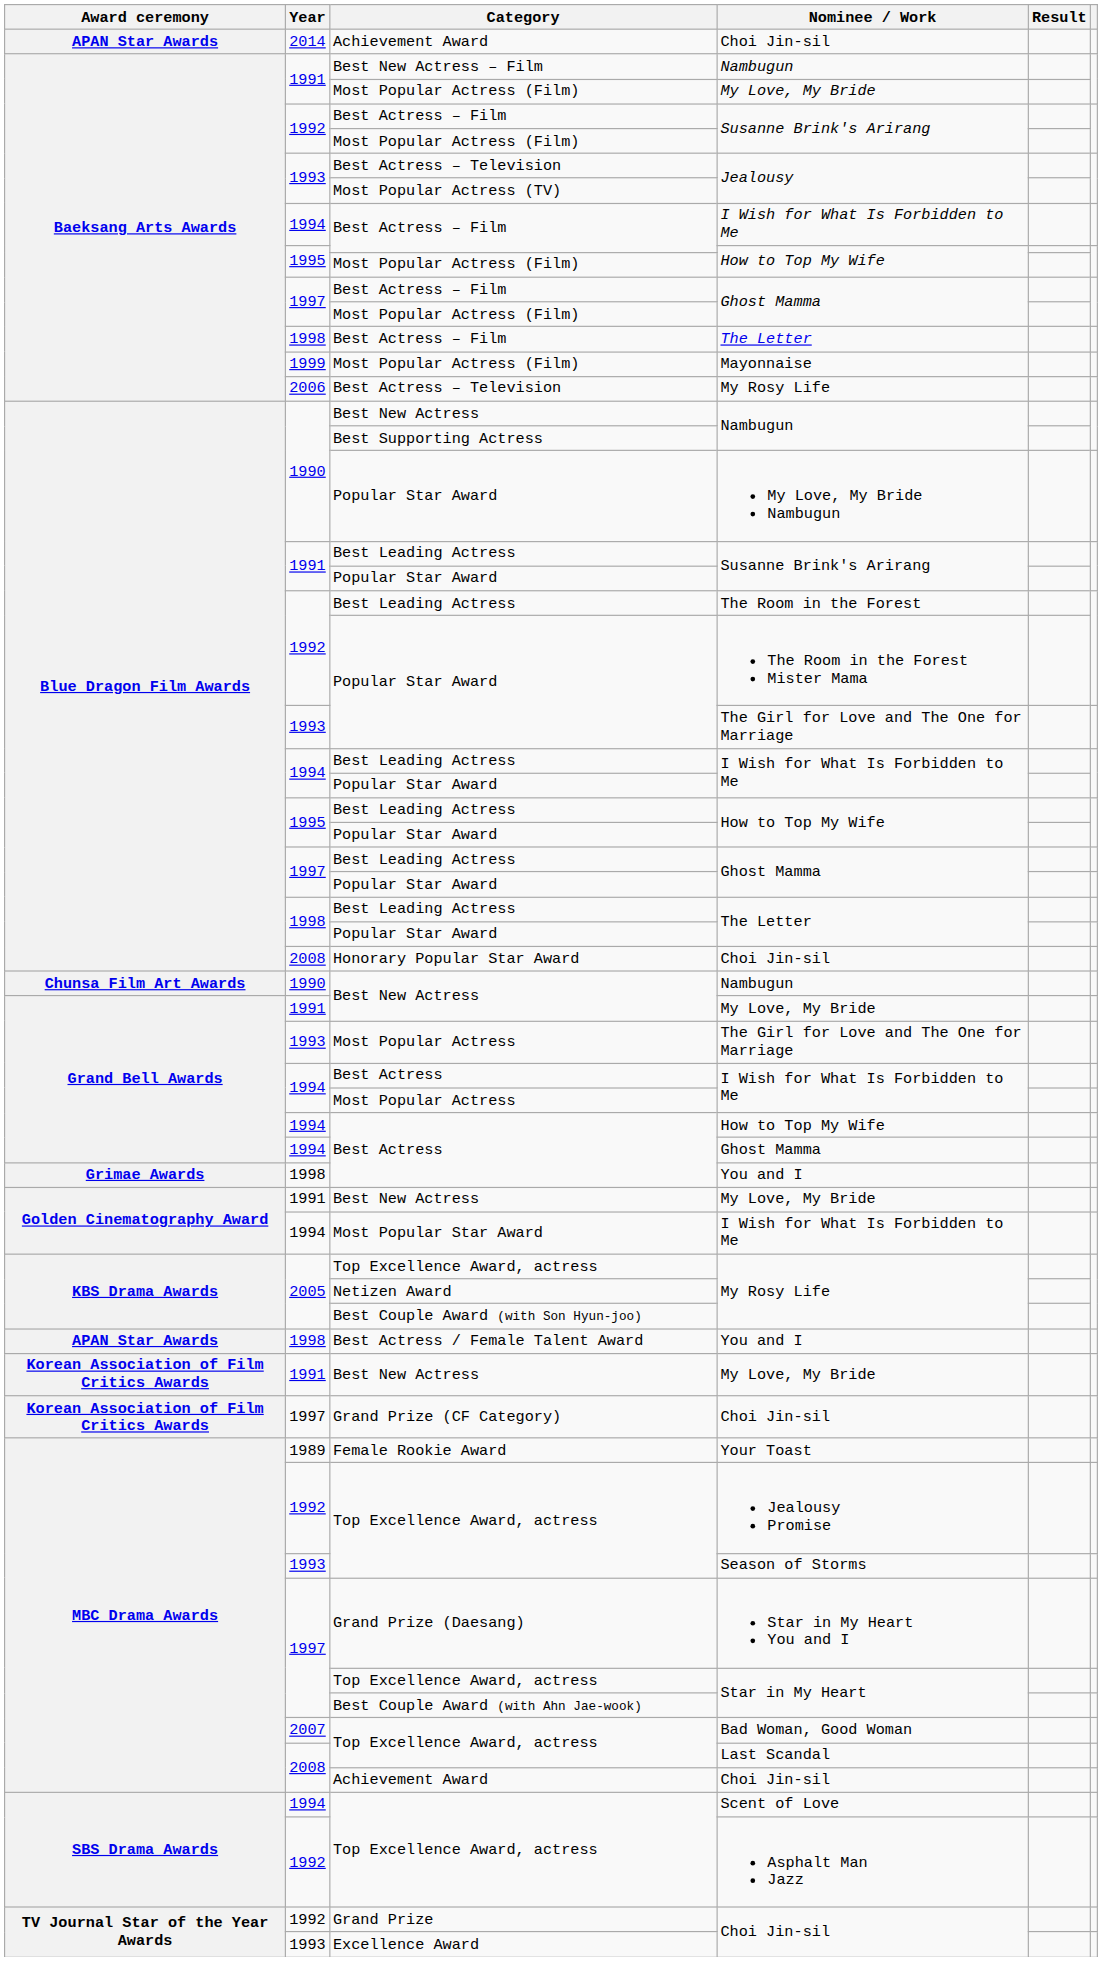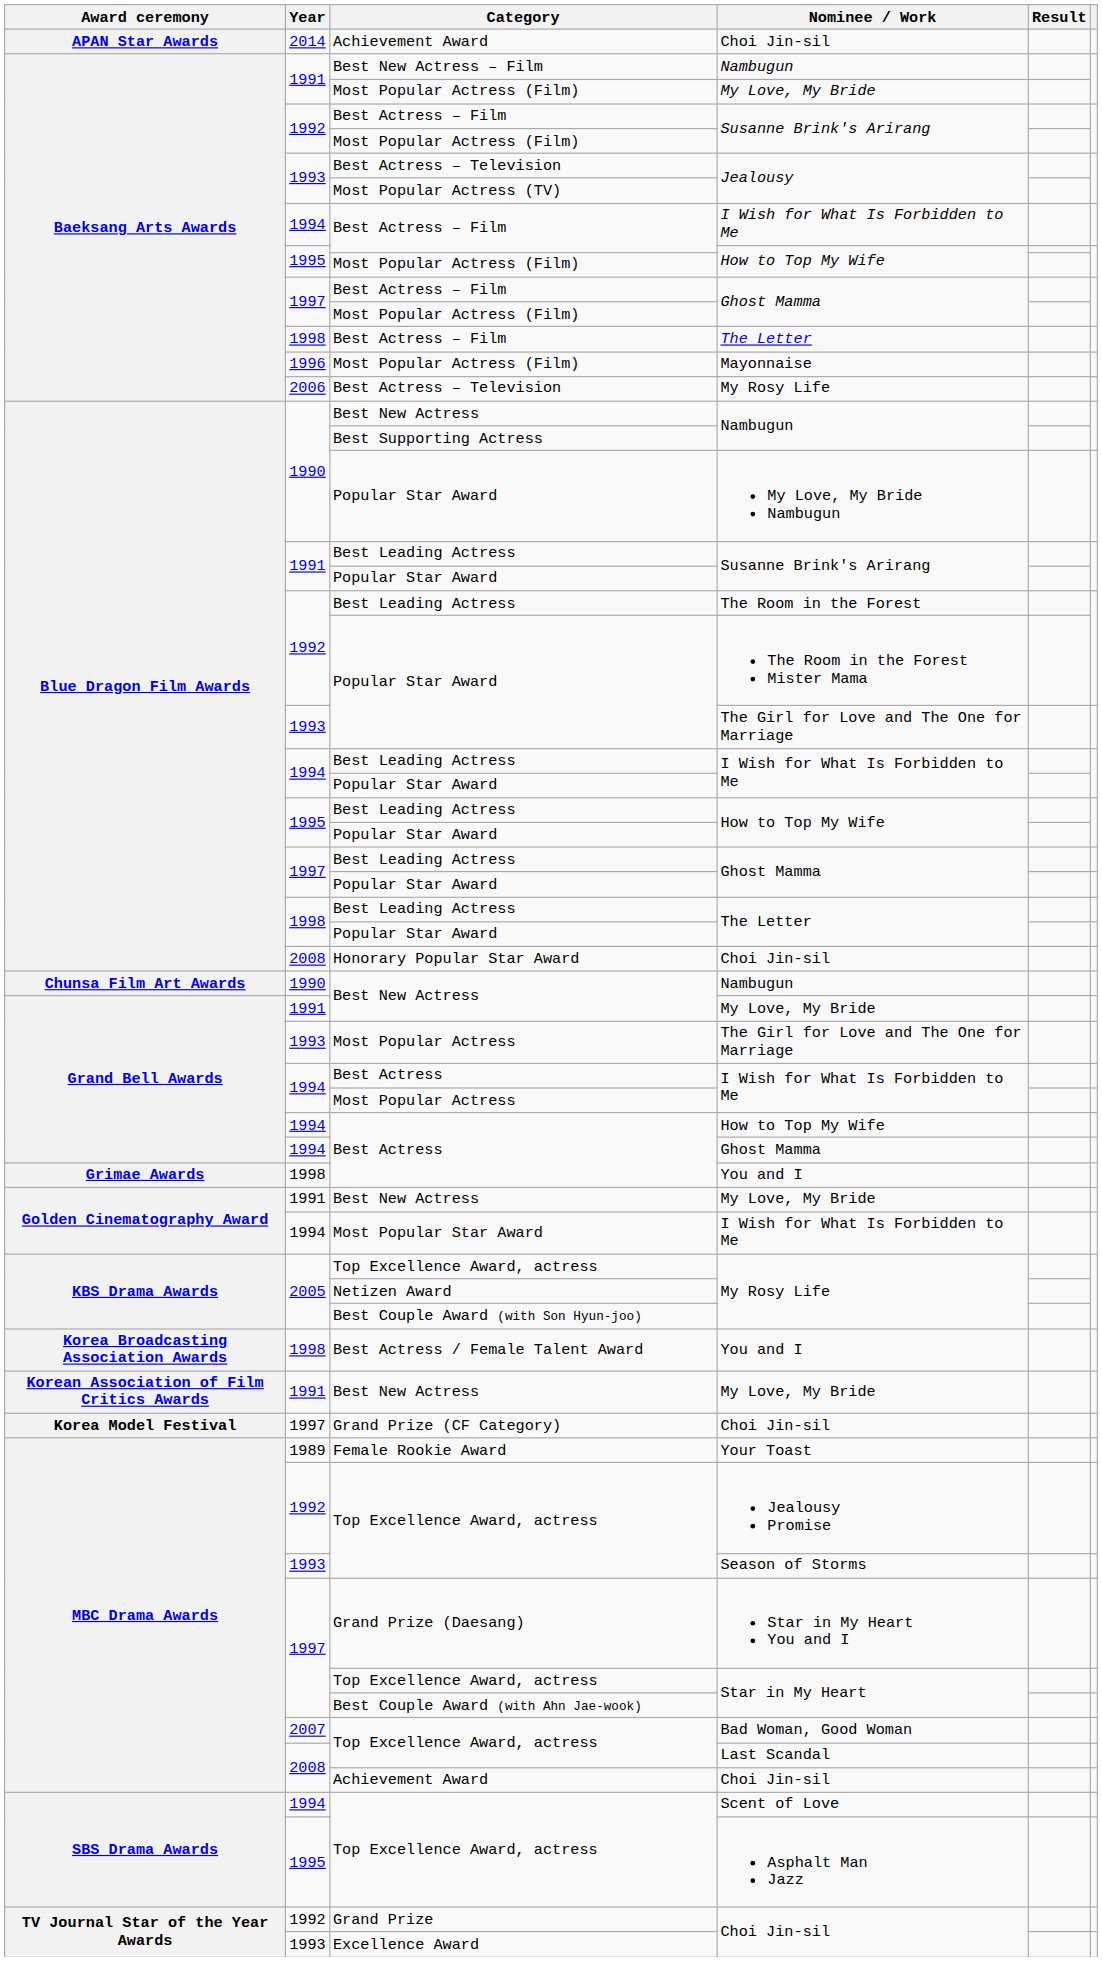Mayonnaise | Year: 1999 -> 1996
Best Actress / Female Talent Award / You and I | Award ceremony: APAN Star Awards -> Korea Broadcasting Association Awards
Grand Prize (CF Category) / Choi Jin-sil | Award ceremony: Korean Association of Film Critics Awards -> Korea Model Festival
Asphalt Man Jazz | Year: 1992 -> 1995
